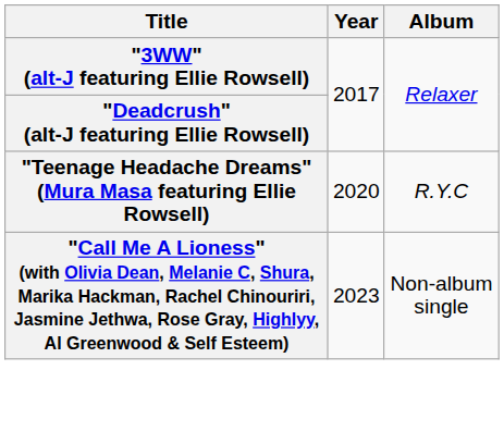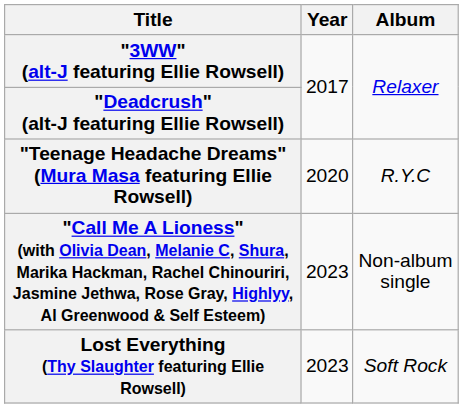+ row: Lost Everything (Thy Slaughter featuring Ellie Rowsell) | 2023 | Soft Rock
